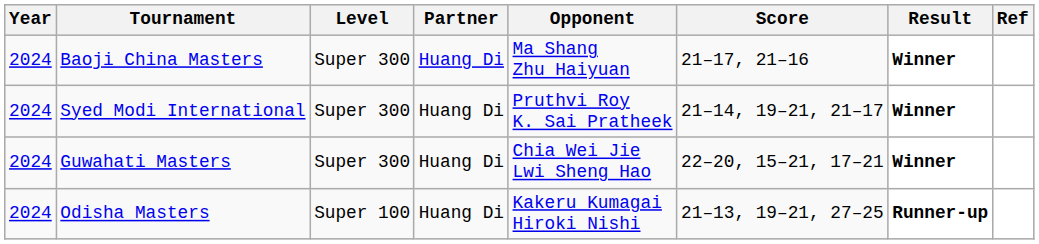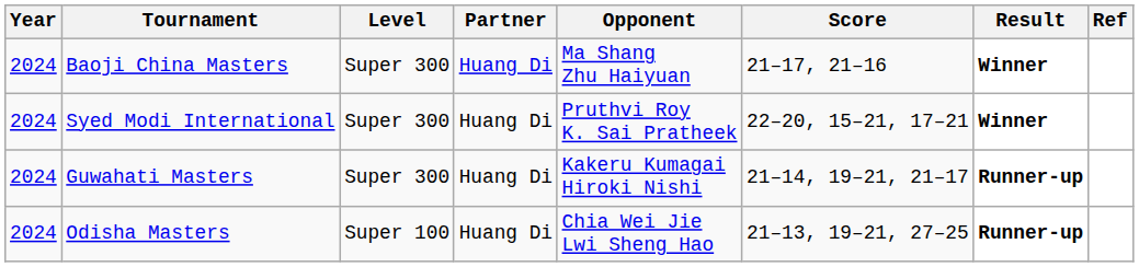Syed Modi International | Score: 21–14, 19–21, 21–17 -> 22–20, 15–21, 17–21
Guwahati Masters | Opponent: Chia Wei Jie Lwi Sheng Hao -> Kakeru Kumagai Hiroki Nishi
Guwahati Masters | Score: 22–20, 15–21, 17–21 -> 21–14, 19–21, 21–17
Guwahati Masters | Result: Winner -> Runner-up
Odisha Masters | Opponent: Kakeru Kumagai Hiroki Nishi -> Chia Wei Jie Lwi Sheng Hao
